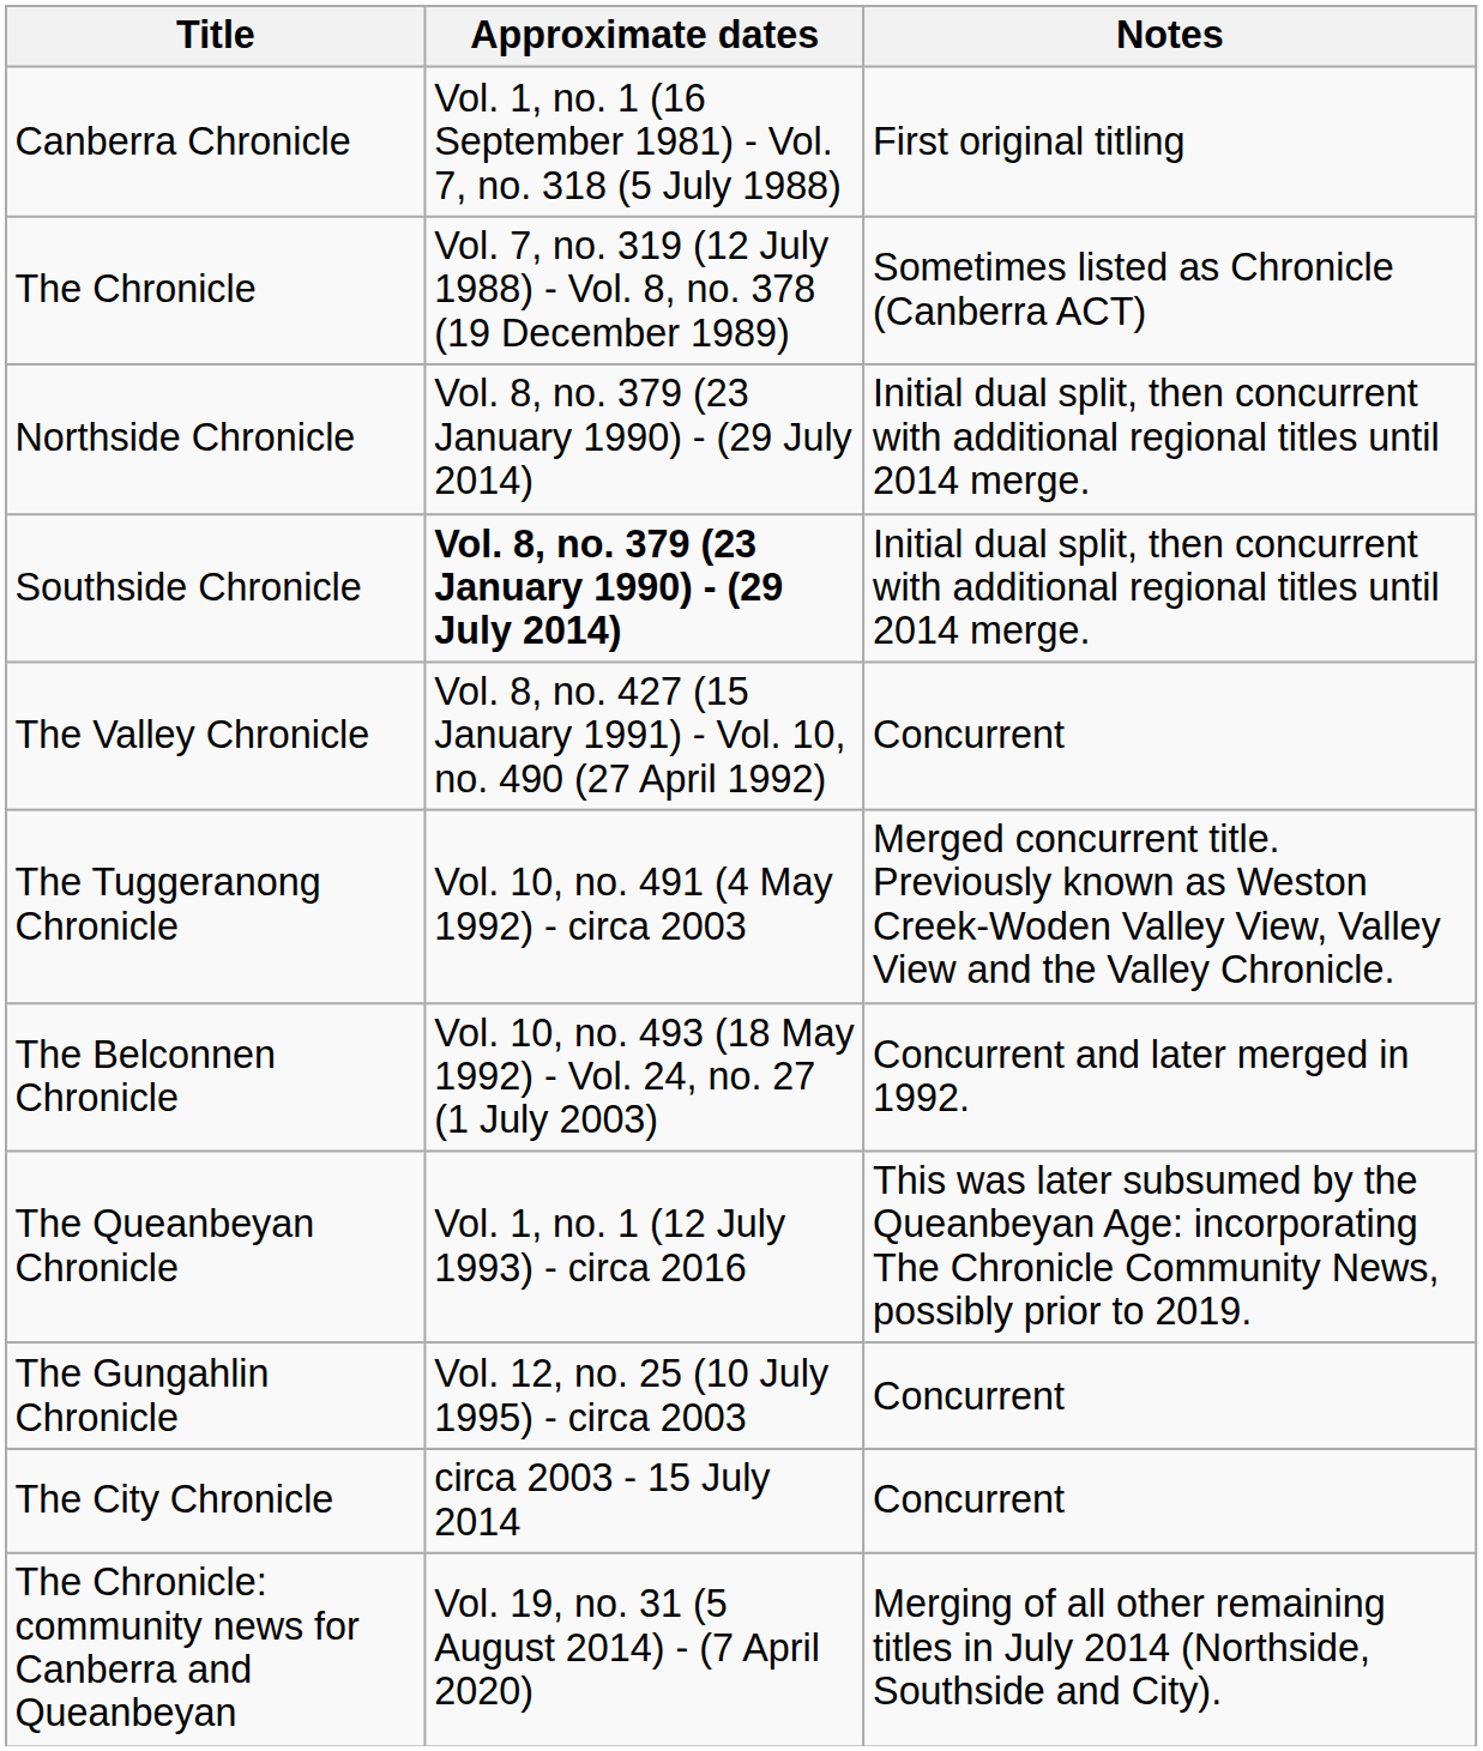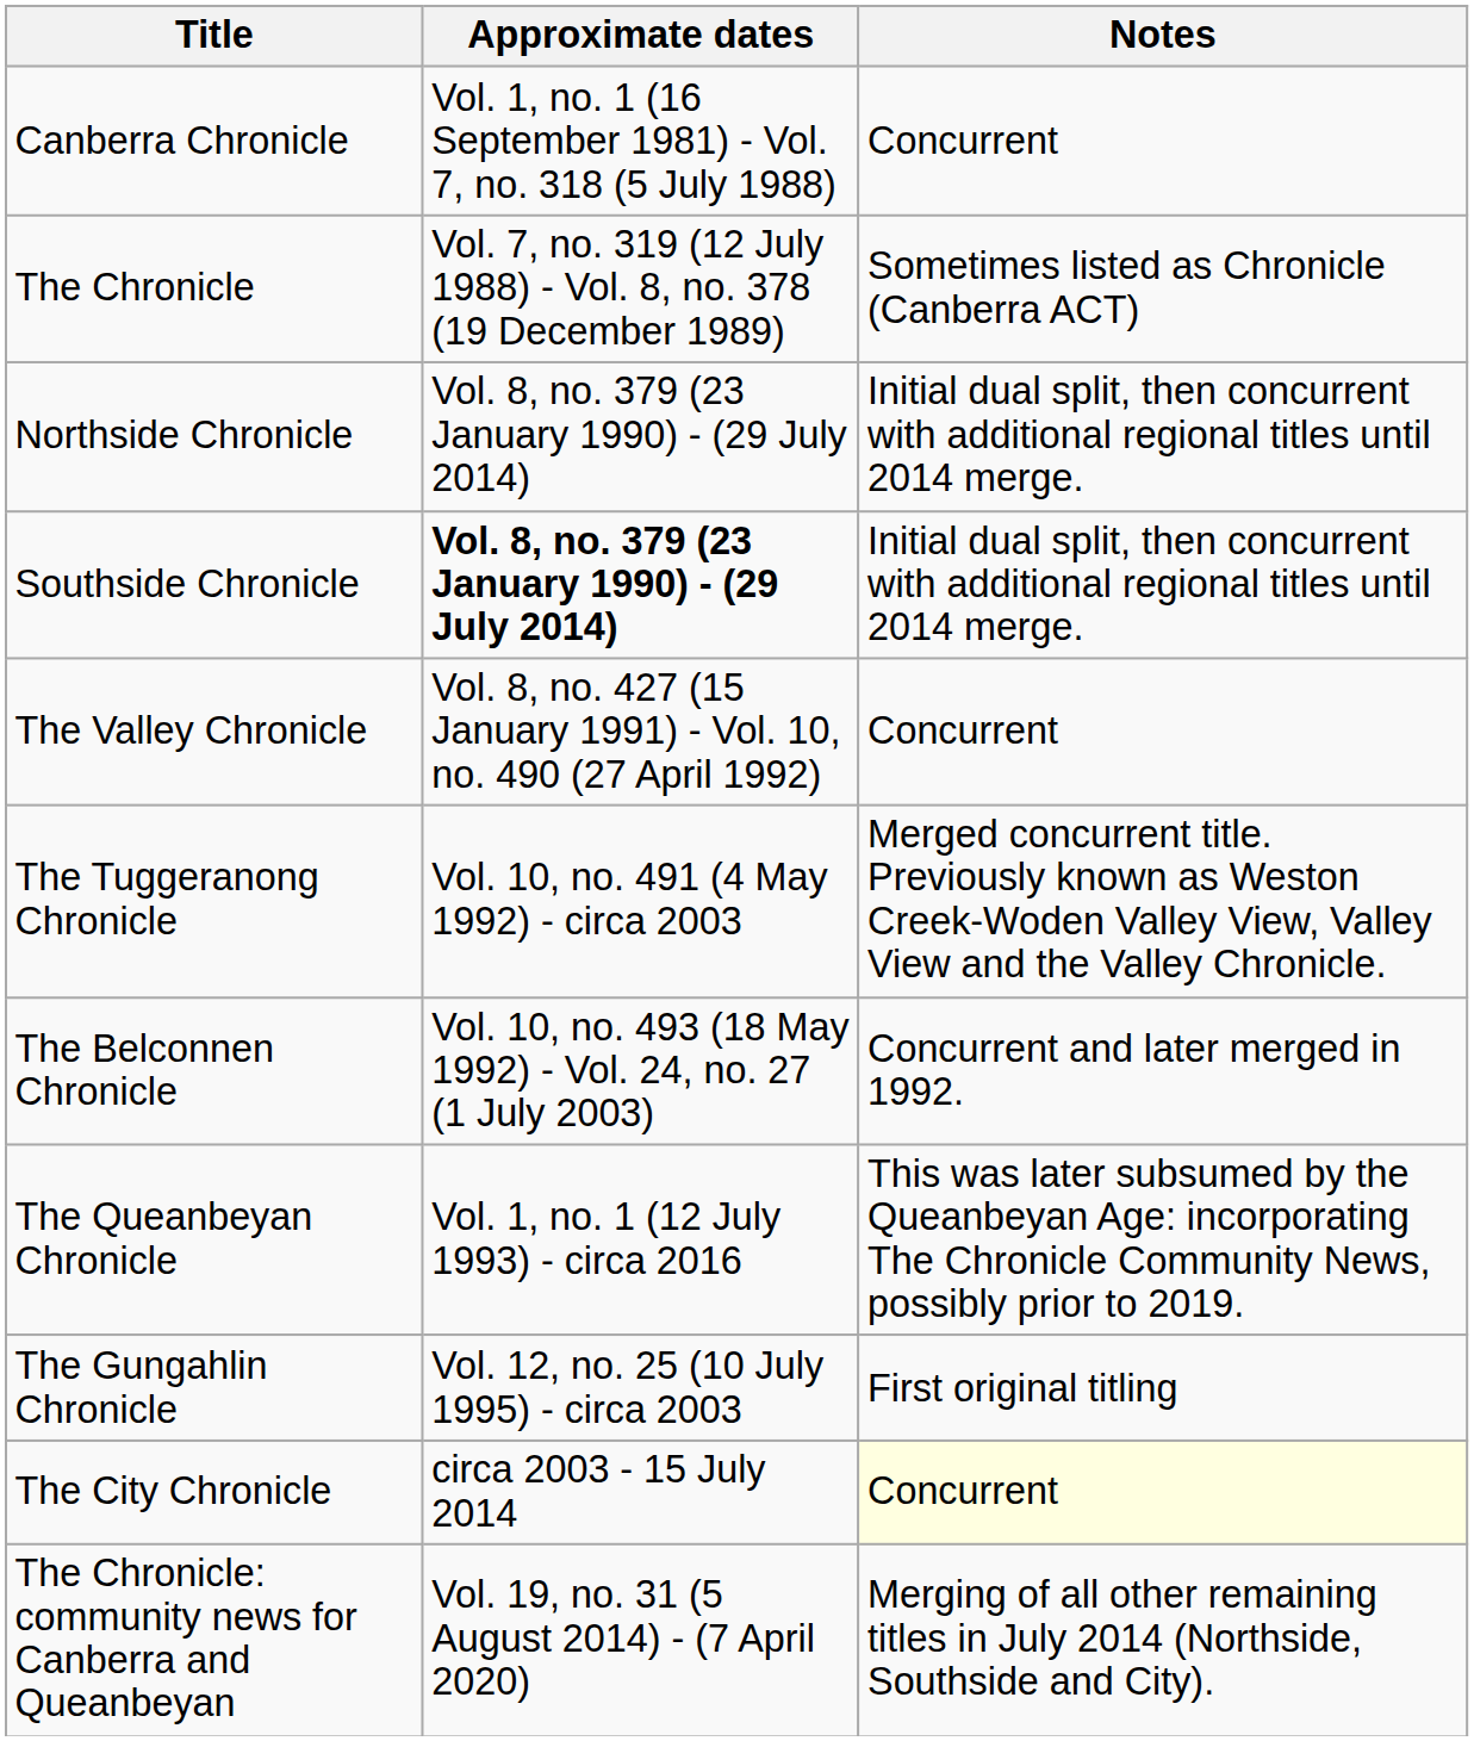Canberra Chronicle | Notes: First original titling -> Concurrent
The Gungahlin Chronicle | Notes: Concurrent -> First original titling
The City Chronicle | Notes: no background -> lightyellow background
